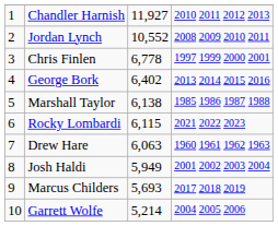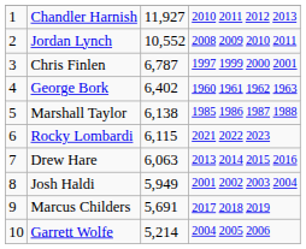Chris Finlen | column 3: 6,778 -> 6,787
George Bork | column 4: 2013 2014 2015 2016 -> 1960 1961 1962 1963
Drew Hare | column 4: 1960 1961 1962 1963 -> 2013 2014 2015 2016
Marcus Childers | column 3: 5,693 -> 5,691
